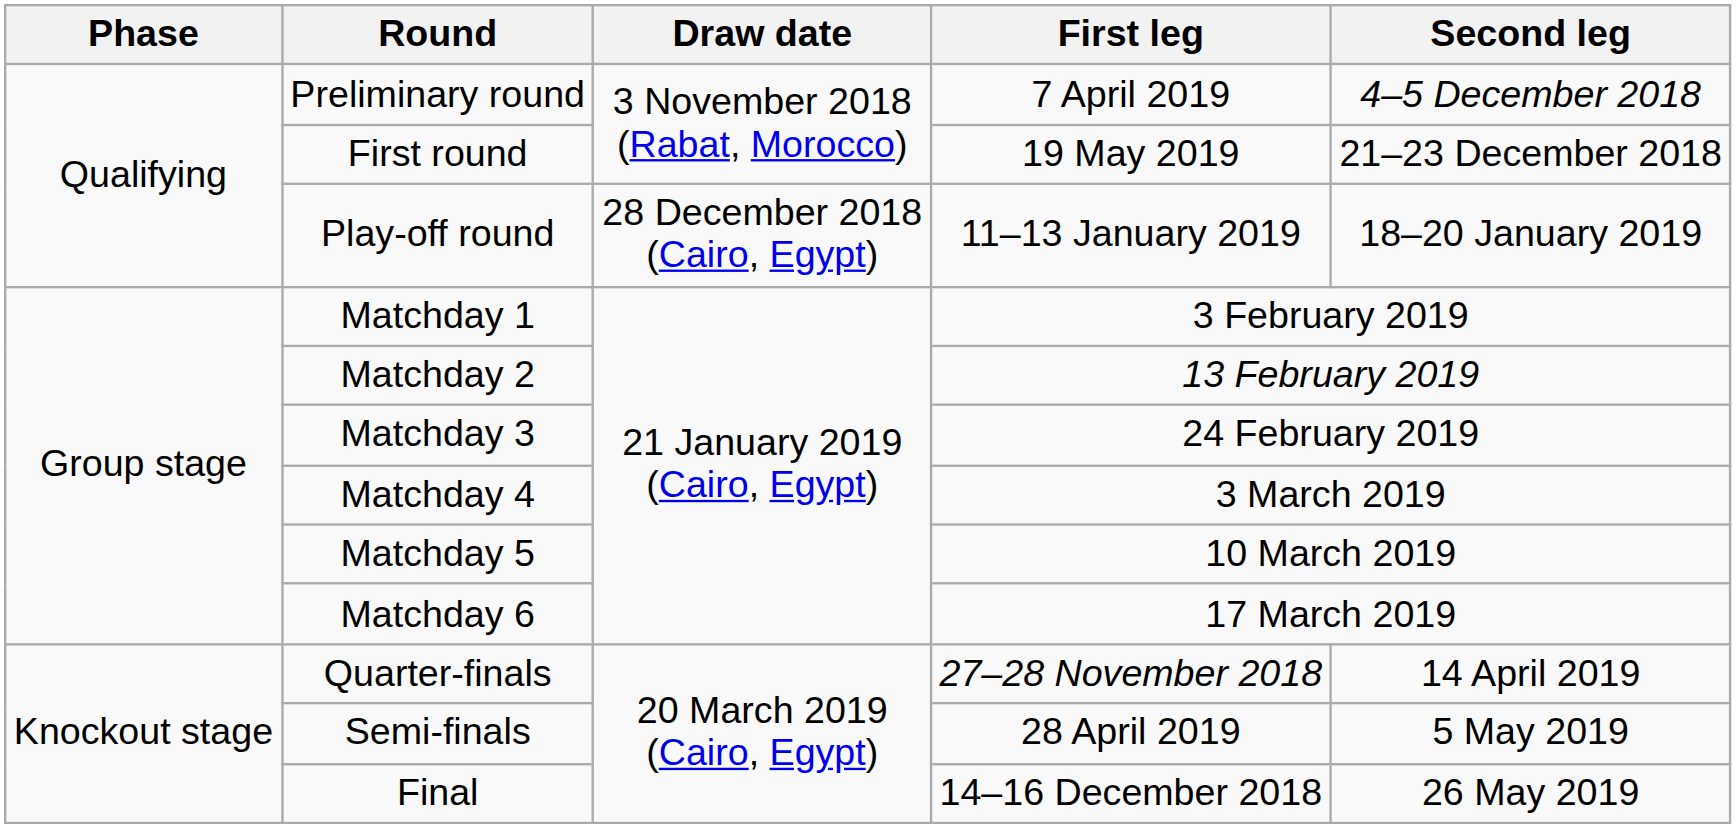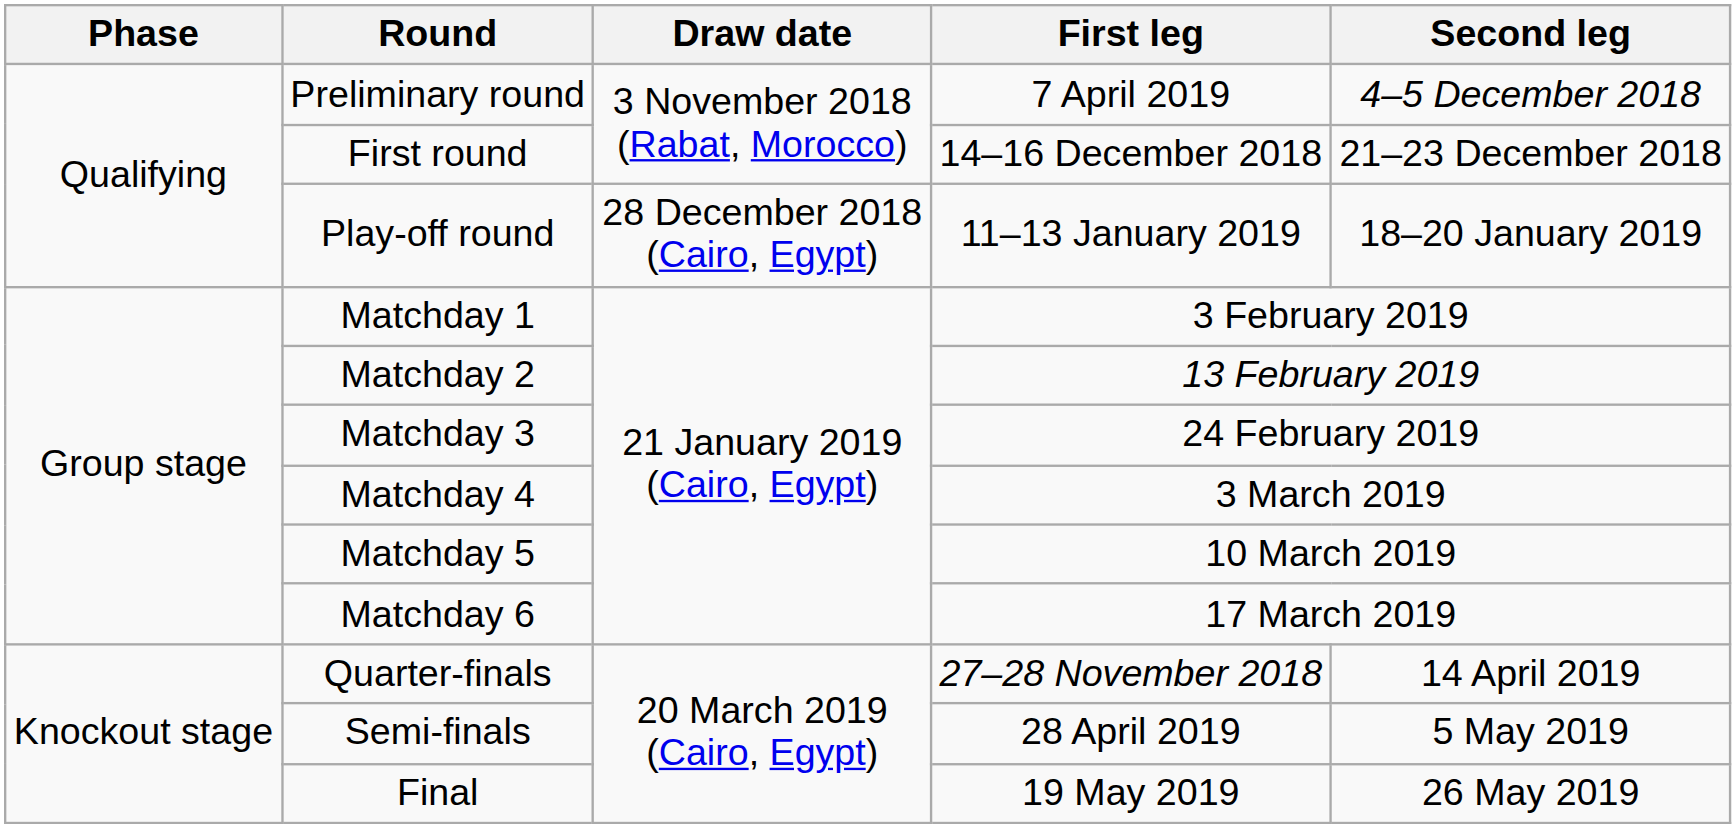First round | First leg: 19 May 2019 -> 14–16 December 2018
Final | First leg: 14–16 December 2018 -> 19 May 2019
